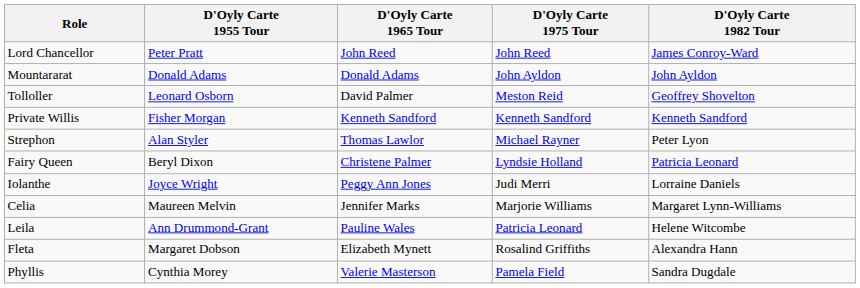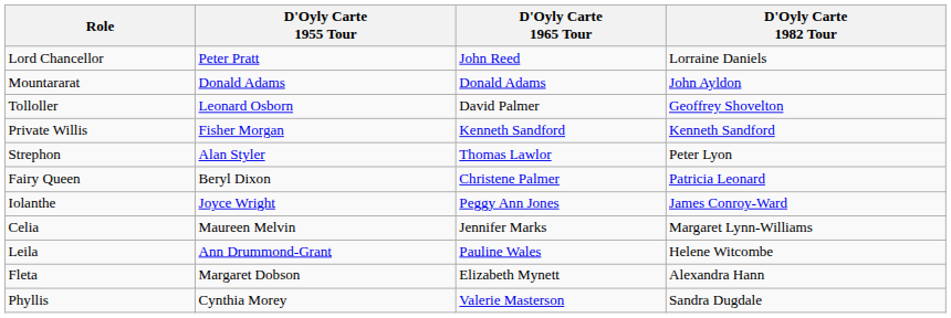- column: D'Oyly Carte 1975 Tour | John Reed | John Ayldon | Meston Reid | Kenneth Sandford | Michael Rayner | Lyndsie Holland | Judi Merri | Marjorie Williams | Patricia Leonard | Rosalind Griffiths | Pamela Field
Lord Chancellor | D'Oyly Carte 1982 Tour: James Conroy-Ward -> Lorraine Daniels
Iolanthe | D'Oyly Carte 1982 Tour: Lorraine Daniels -> James Conroy-Ward
